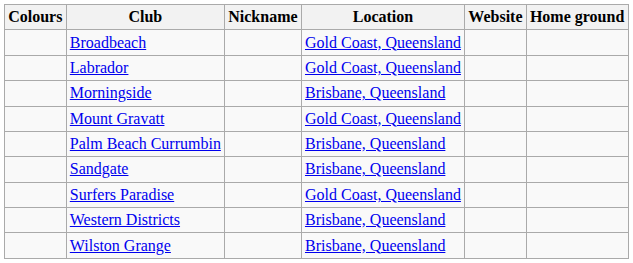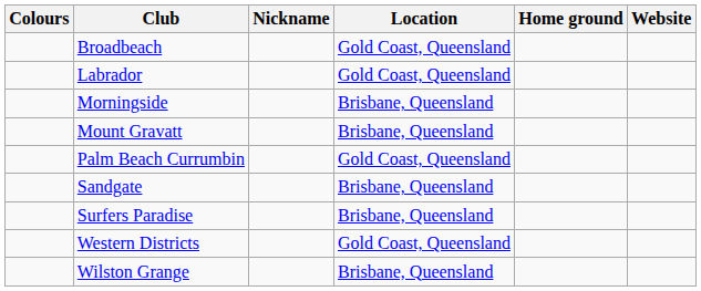columns swapped: Home ground <-> Website
Mount Gravatt | Location: Gold Coast, Queensland -> Brisbane, Queensland
Palm Beach Currumbin | Location: Brisbane, Queensland -> Gold Coast, Queensland
Surfers Paradise | Location: Gold Coast, Queensland -> Brisbane, Queensland
Western Districts | Location: Brisbane, Queensland -> Gold Coast, Queensland
